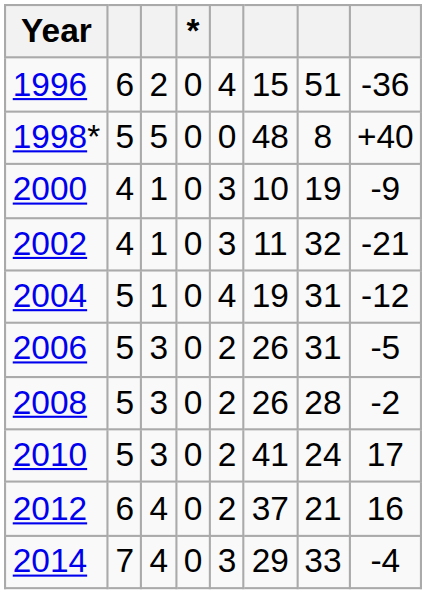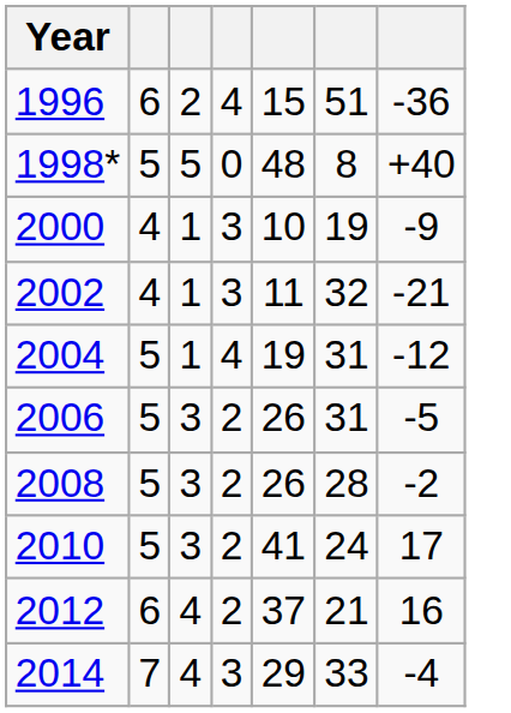- column: * | 0 | 0 | 0 | 0 | 0 | 0 | 0 | 0 | 0 | 0
